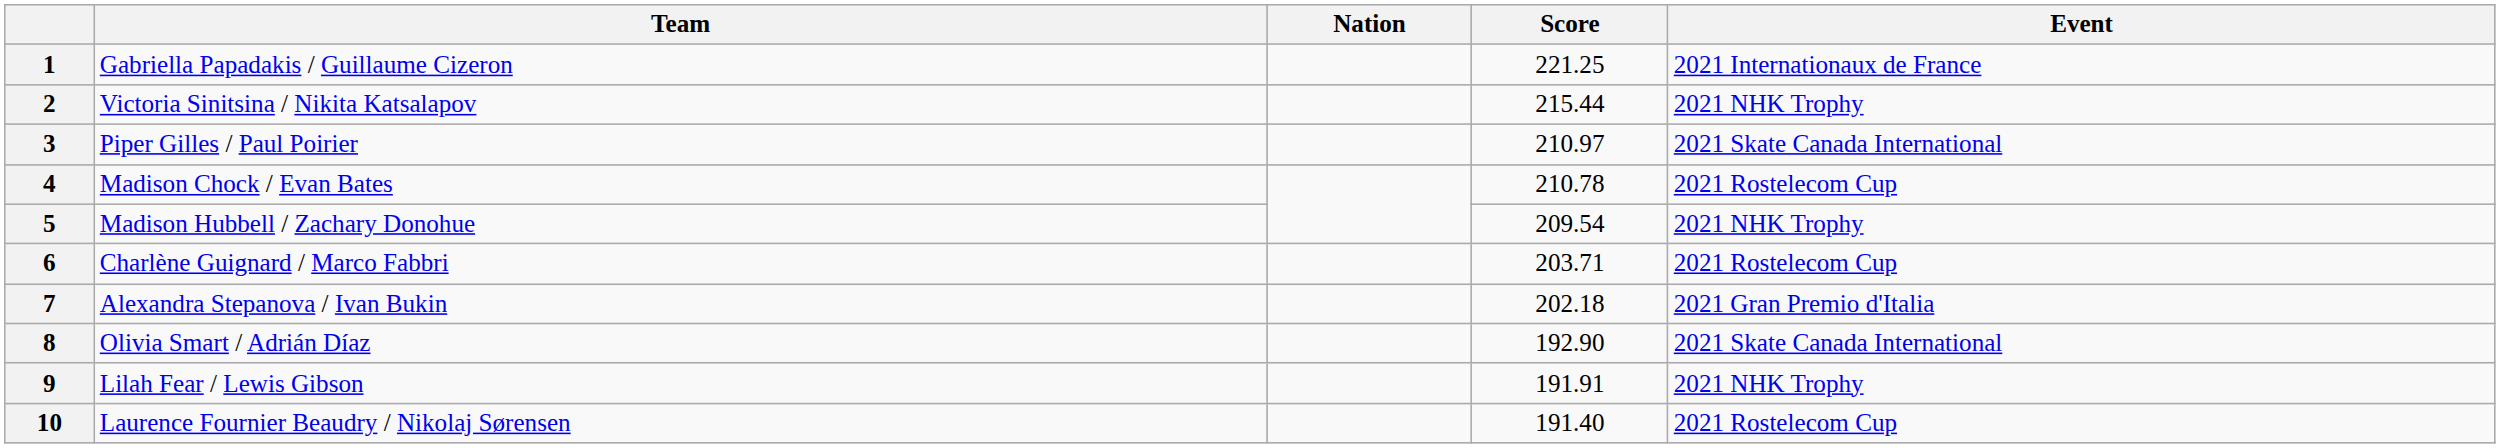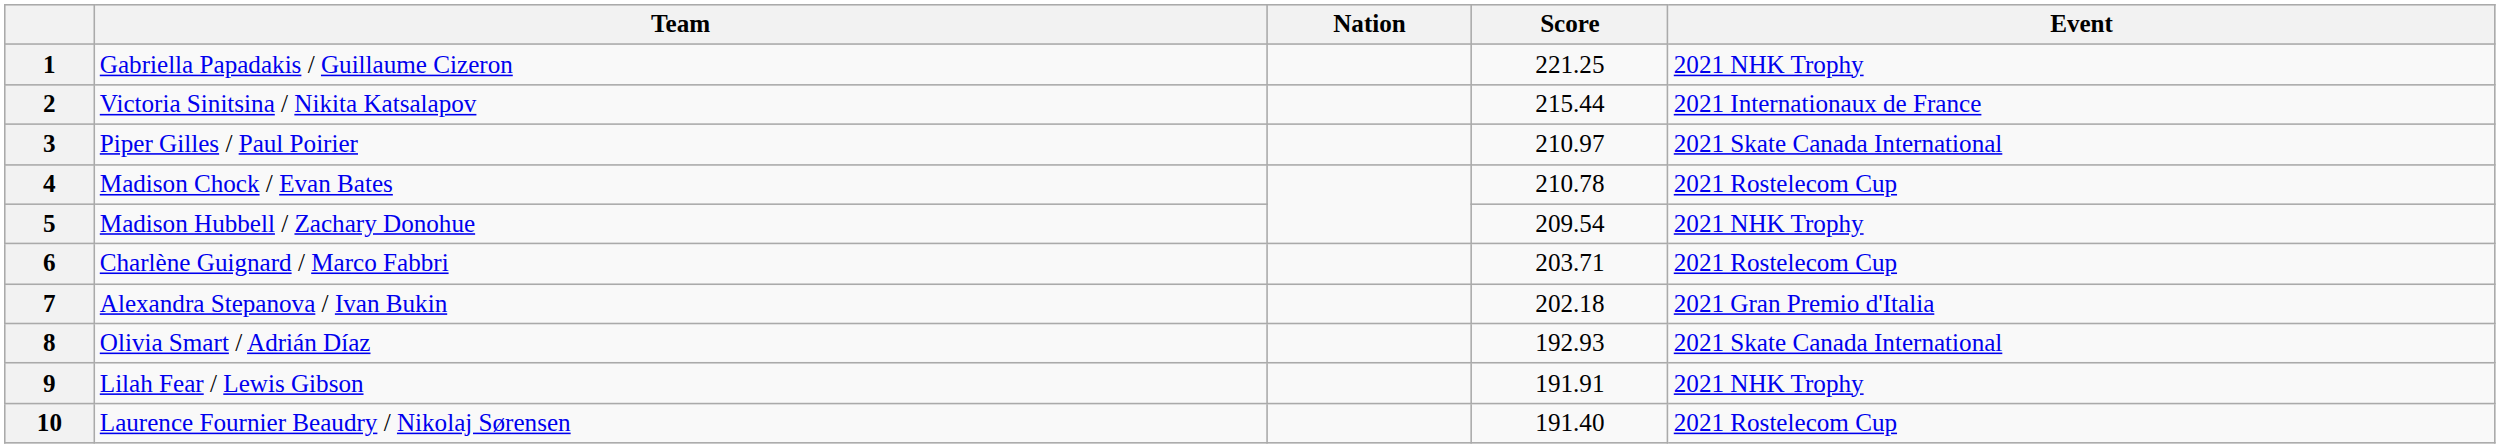1 | Event: 2021 Internationaux de France -> 2021 NHK Trophy
2 | Event: 2021 NHK Trophy -> 2021 Internationaux de France
8 | Score: 192.90 -> 192.93
